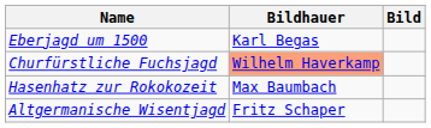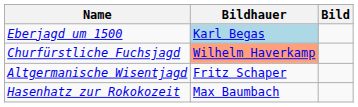Eberjagd um 1500 | Bildhauer: no background -> lightblue background
rows swapped: Hasenhatz zur Rokokozeit <-> Altgermanische Wisentjagd
